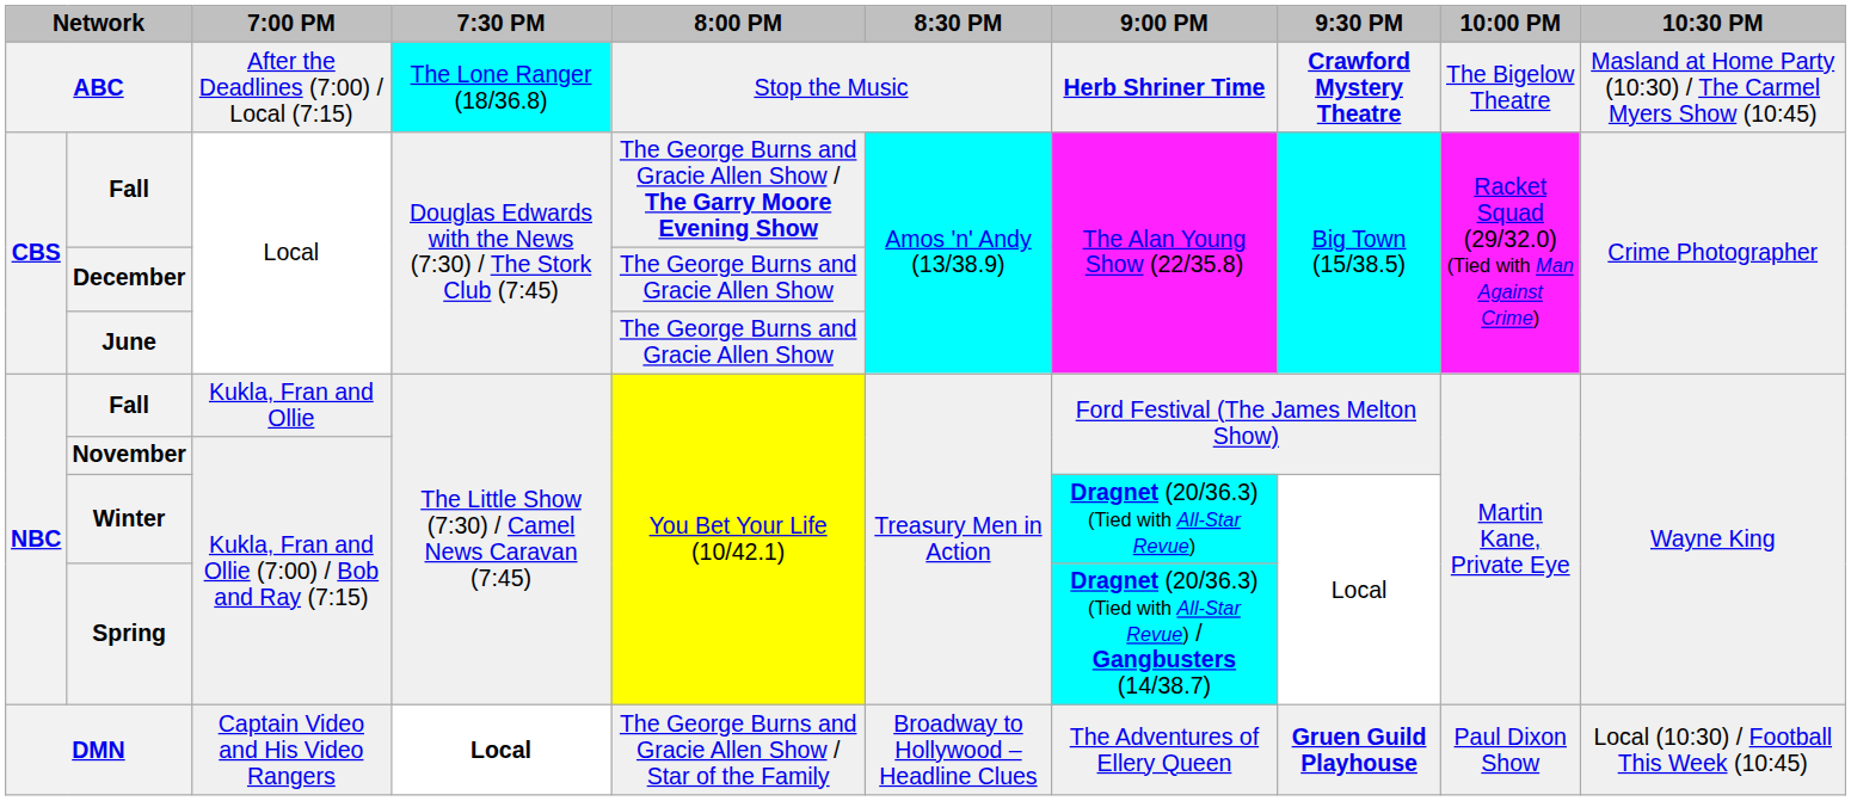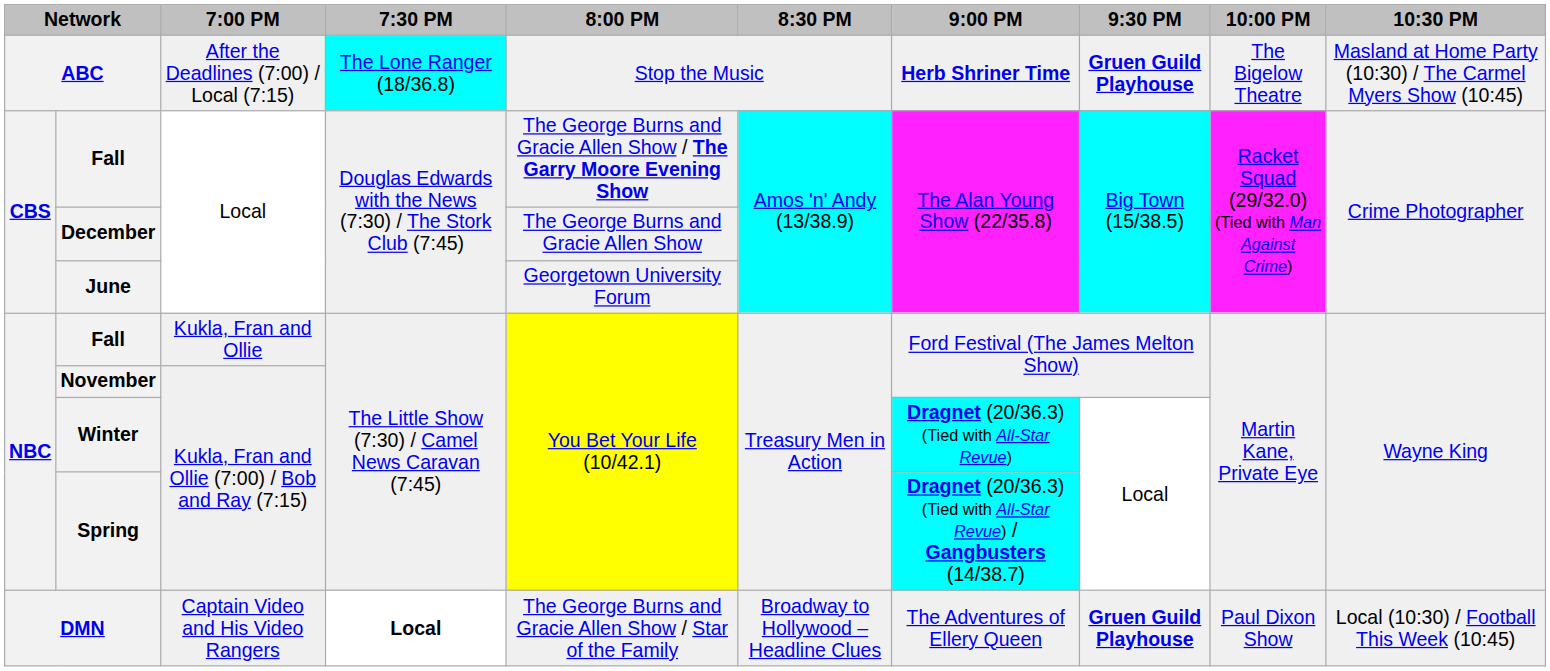ABC | 9:30 PM: Crawford Mystery Theatre -> Gruen Guild Playhouse
June | 8:00 PM: The George Burns and Gracie Allen Show -> Georgetown University Forum
